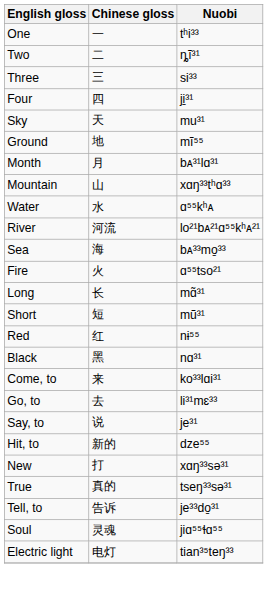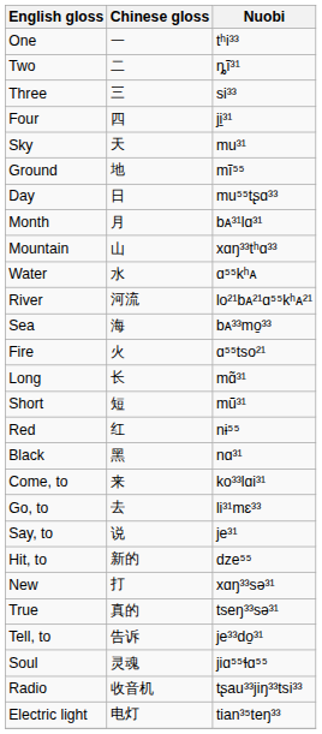+ row: Day | 日 | mu⁵⁵tʂɑ³³
+ row: Radio | 收音机 | tʂau³³jiŋ³³tsi³³
